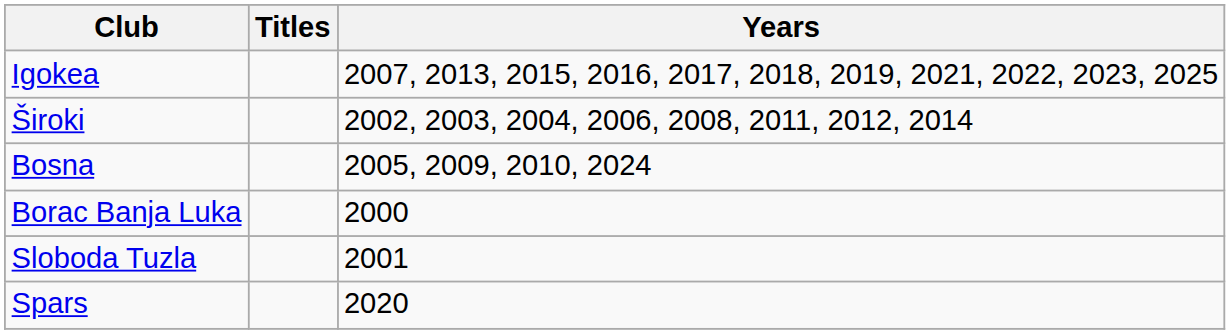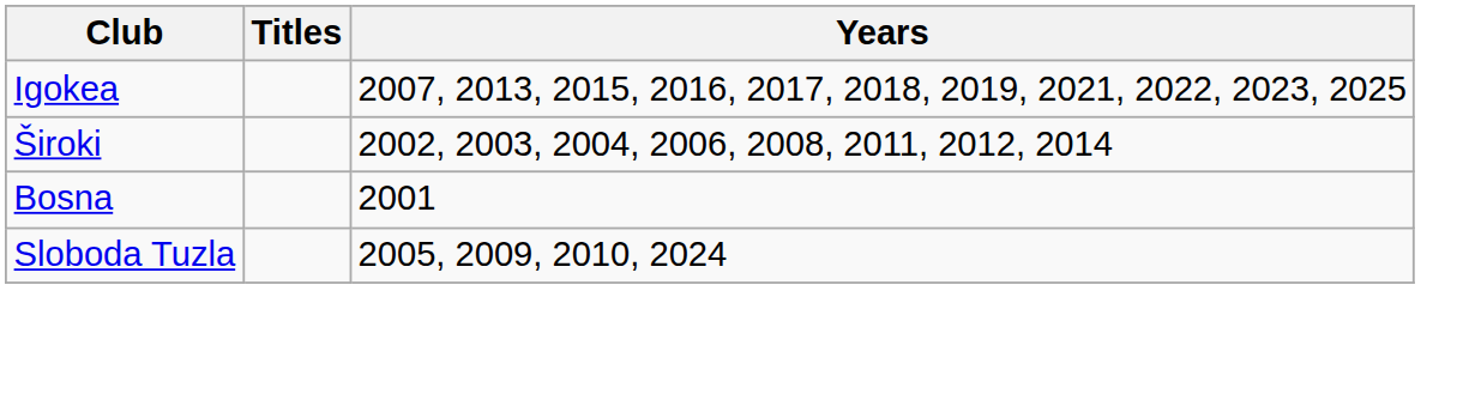Bosna | Years: 2005, 2009, 2010, 2024 -> 2001
- row: Borac Banja Luka | 2000
Sloboda Tuzla | Years: 2001 -> 2005, 2009, 2010, 2024
- row: Spars | 2020
